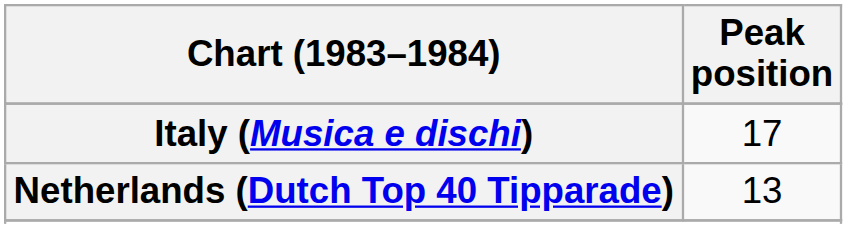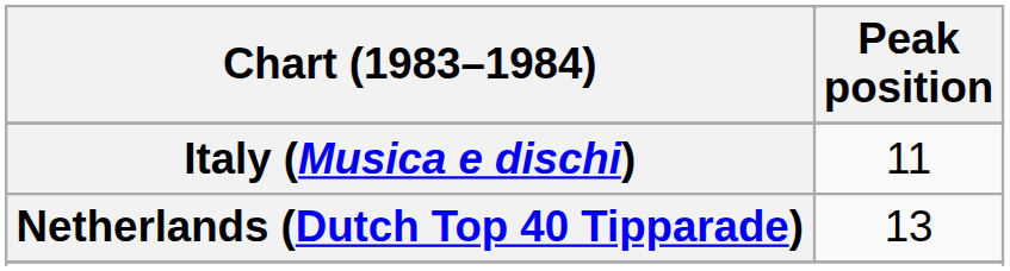Italy (Musica e dischi) | Peak position: 17 -> 11
